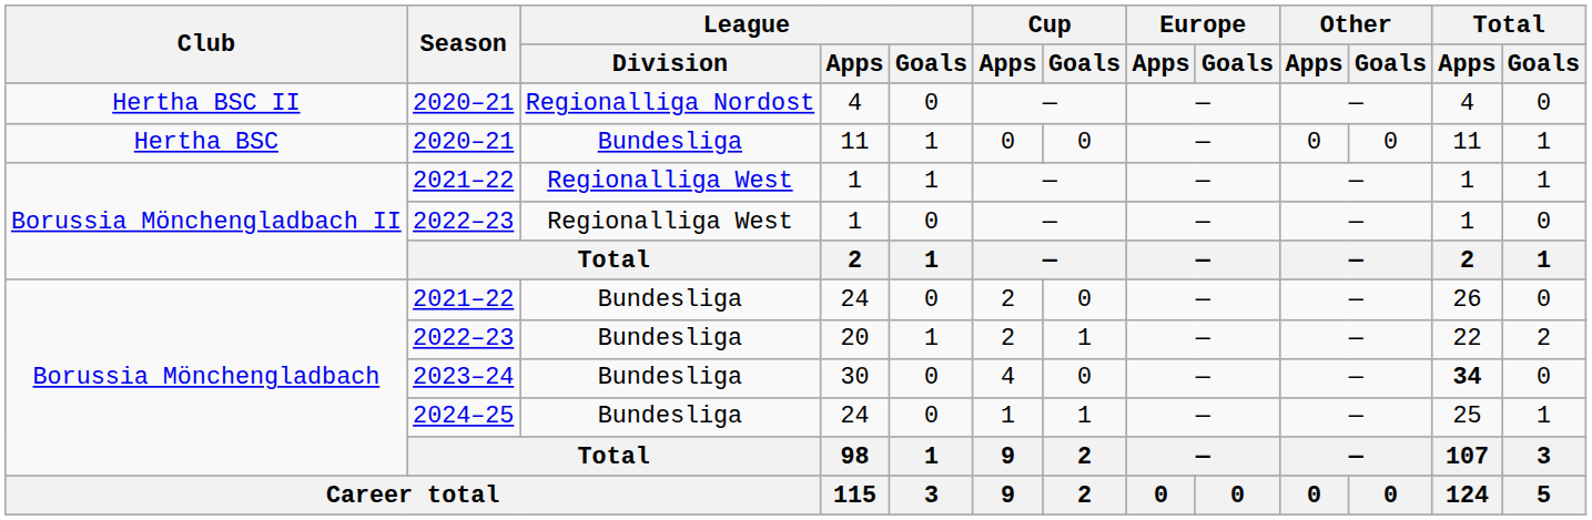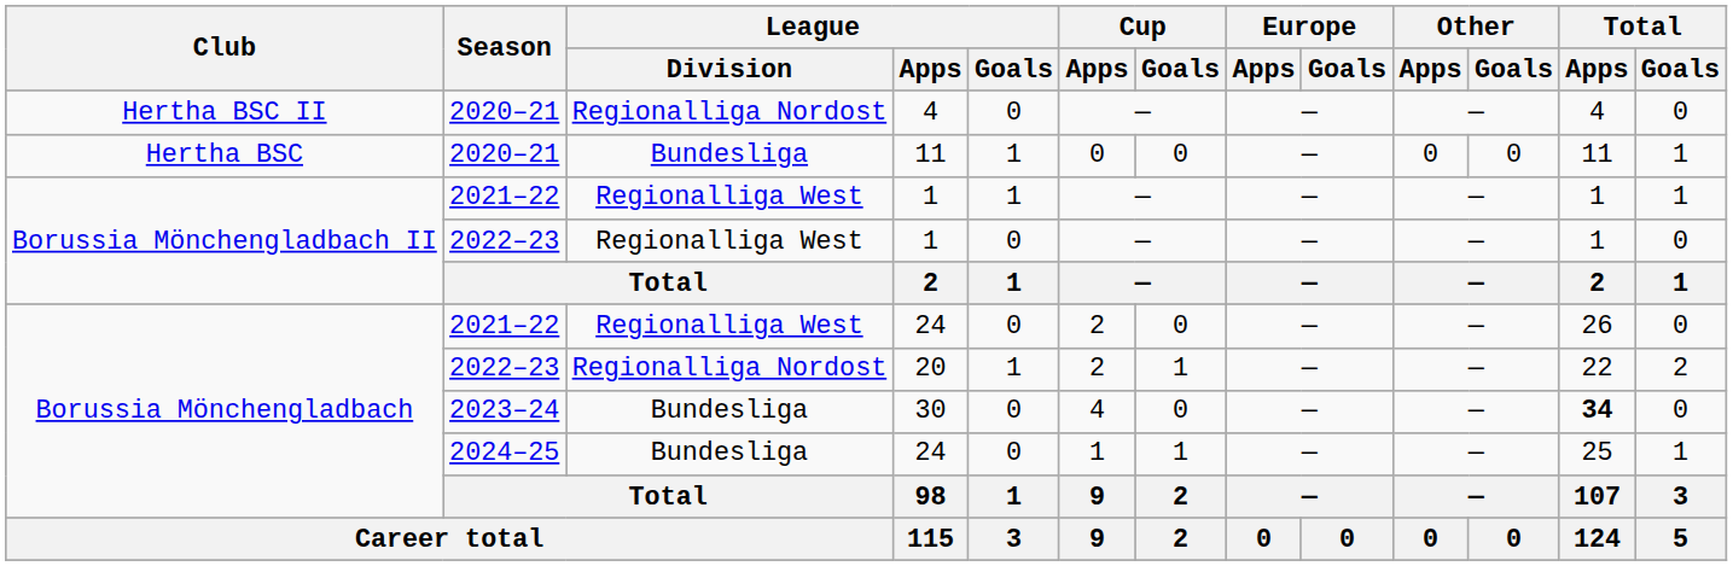2021–22 / 24 | League / Division: Bundesliga -> Regionalliga West
20 | League / Division: Bundesliga -> Regionalliga Nordost
